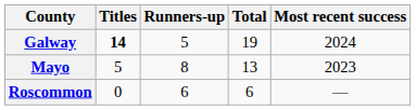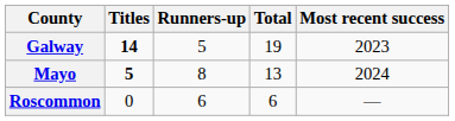Galway | Most recent success: 2024 -> 2023
Mayo | Titles: normal -> bold
Mayo | Most recent success: 2023 -> 2024
